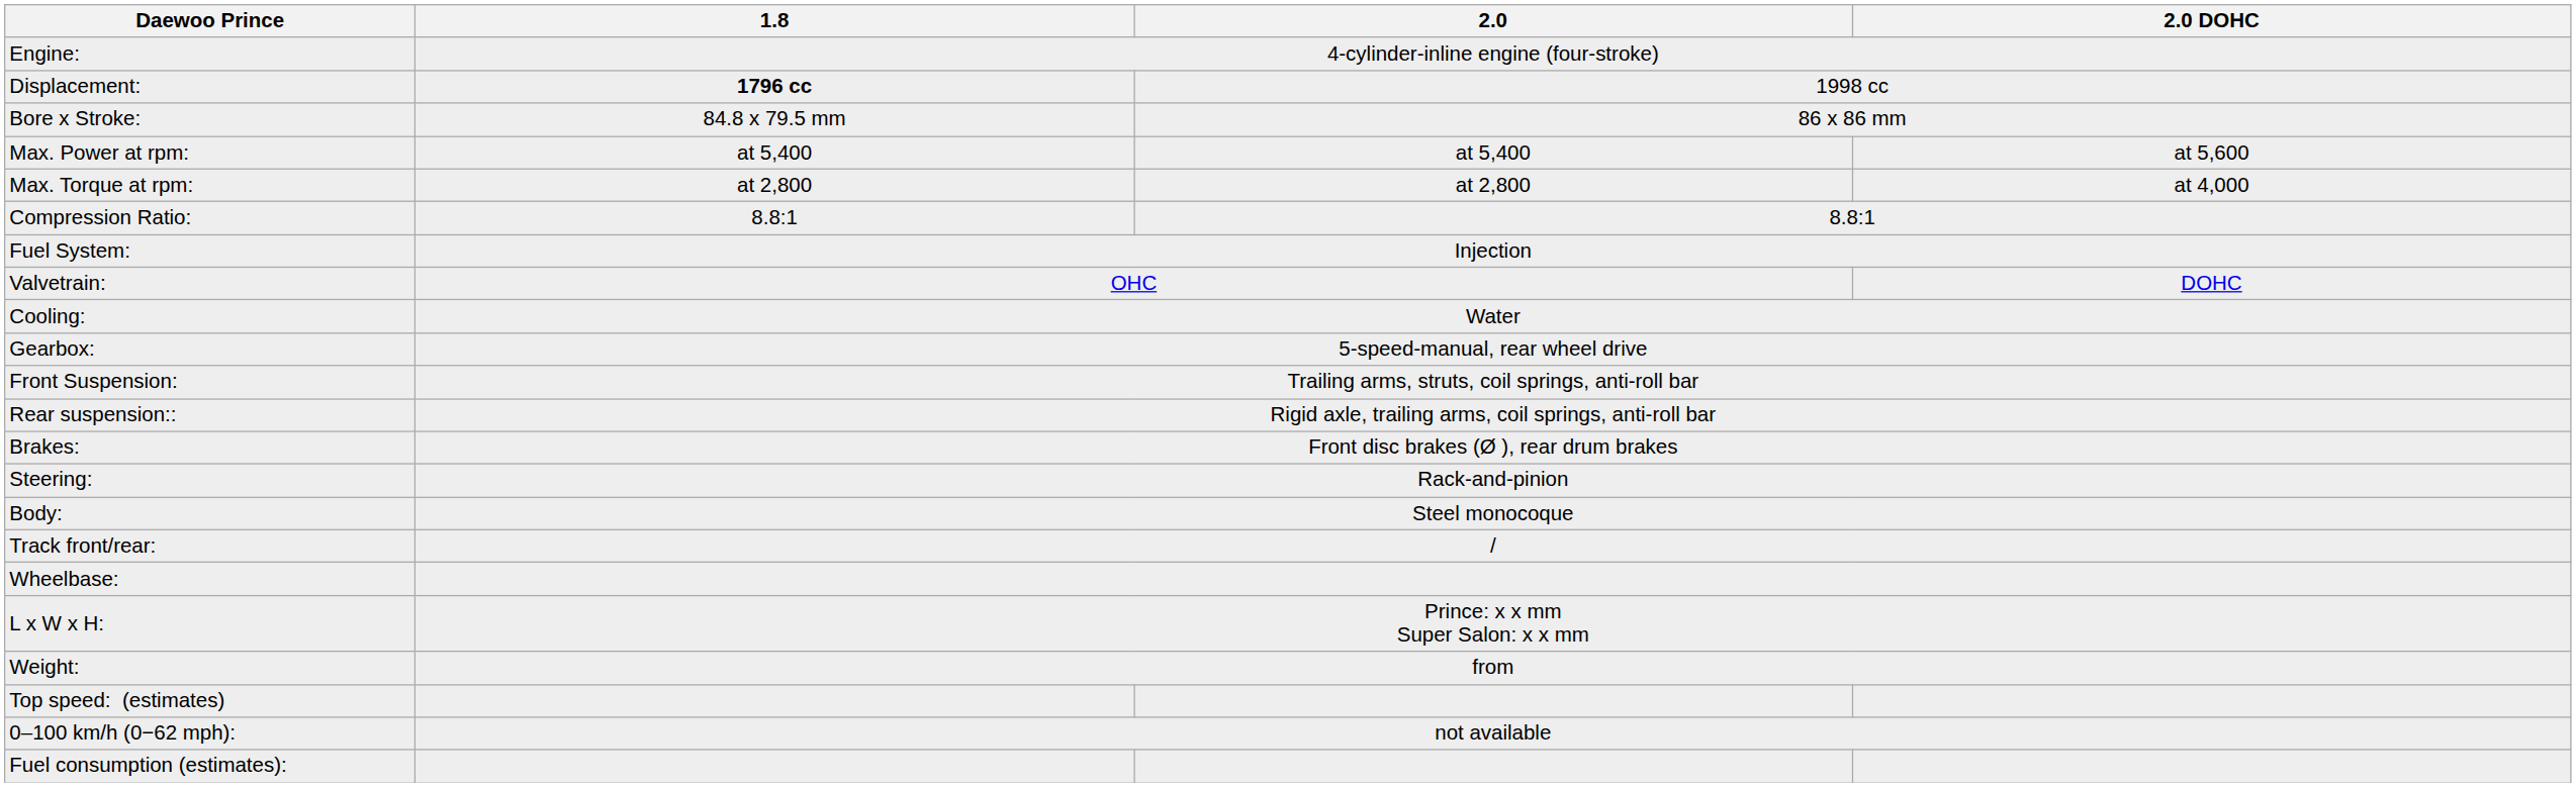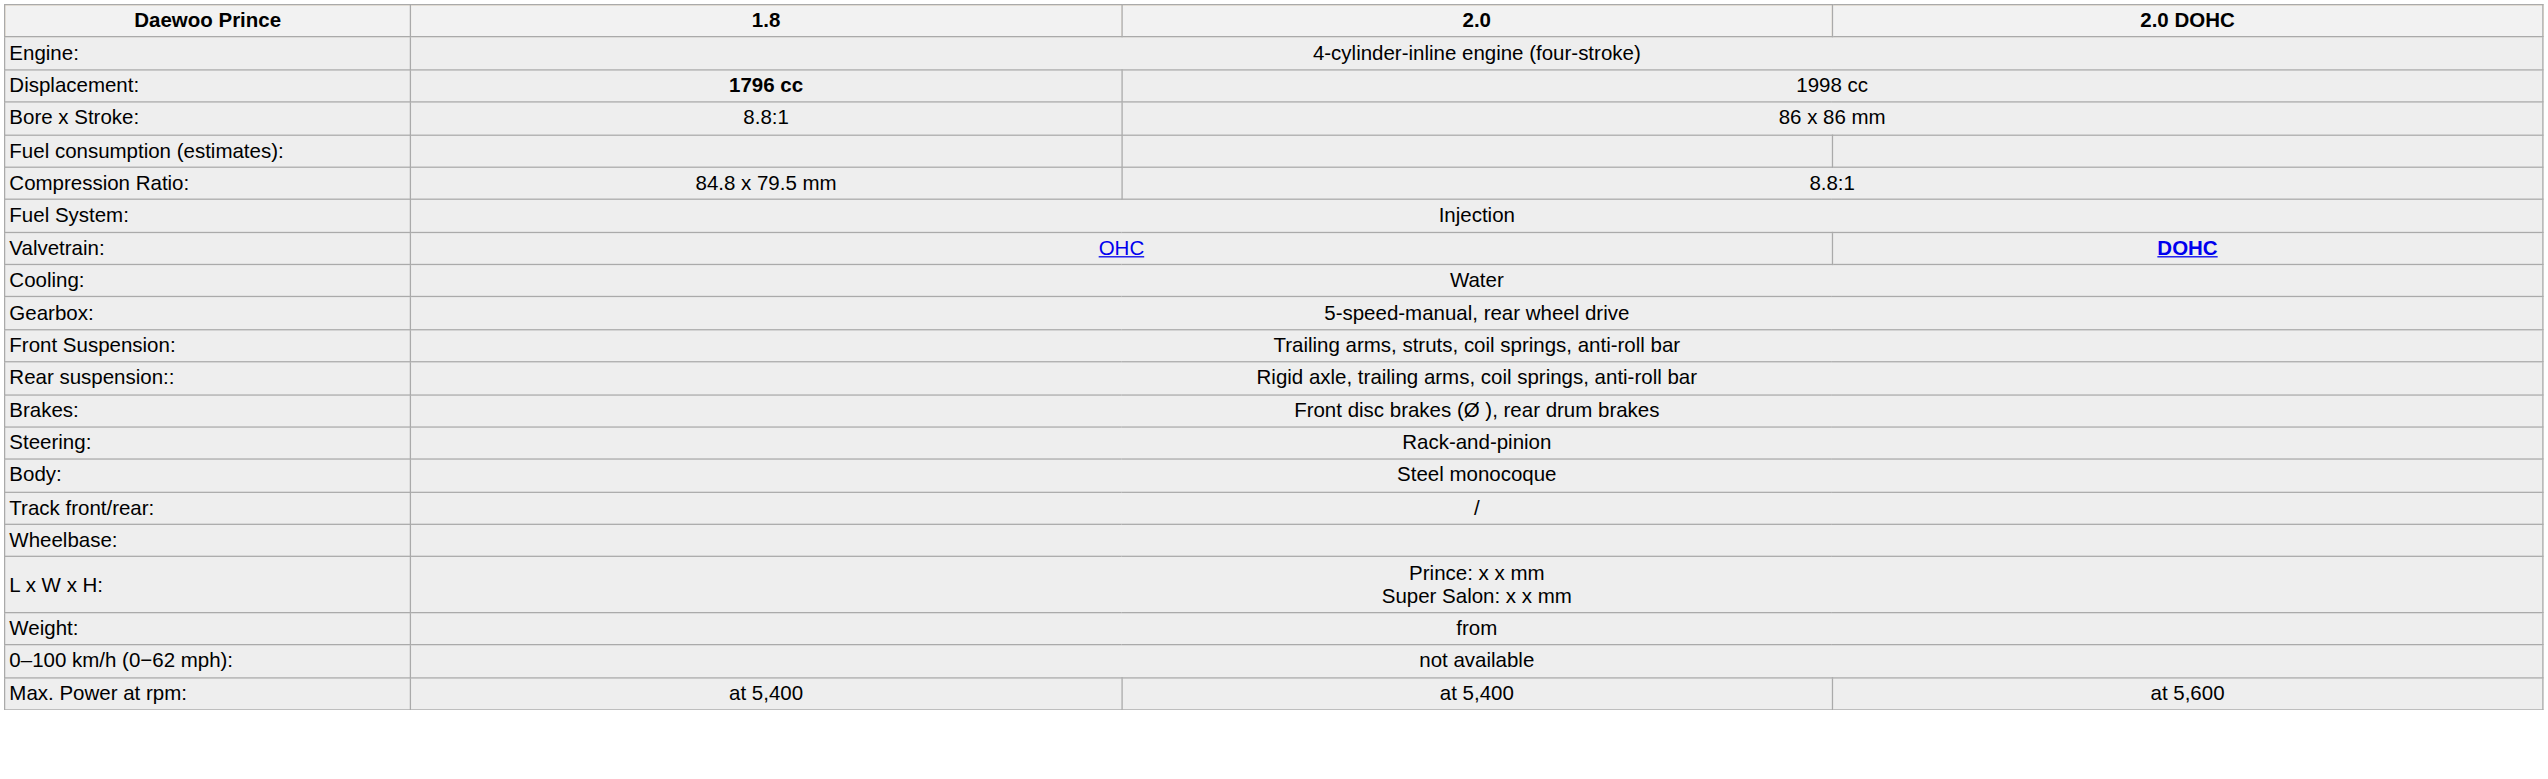Bore x Stroke: | 1.8: 84.8 x 79.5 mm -> 8.8:1
rows swapped: Max. Power at rpm: <-> Fuel consumption (estimates):
- row: Max. Torque at rpm: | at 2,800 | at 2,800 | at 4,000
Compression Ratio: | 1.8: 8.8:1 -> 84.8 x 79.5 mm
Valvetrain: | 2.0 DOHC: normal -> bold
- row: Top speed: (estimates)
